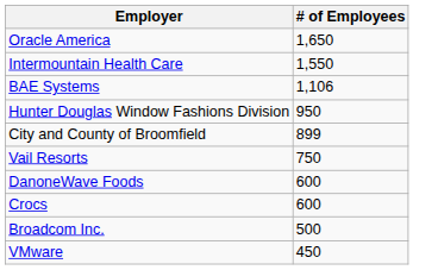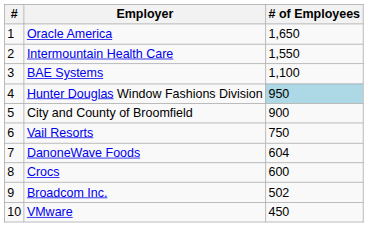+ column: # | 1 | 2 | 3 | 4 | 5 | 6 | 7 | 8 | 9 | 10
BAE Systems | # of Employees: 1,106 -> 1,100
Hunter Douglas Window Fashions Division | # of Employees: no background -> lightblue background
City and County of Broomfield | # of Employees: 899 -> 900
DanoneWave Foods | # of Employees: 600 -> 604
Broadcom Inc. | # of Employees: 500 -> 502
